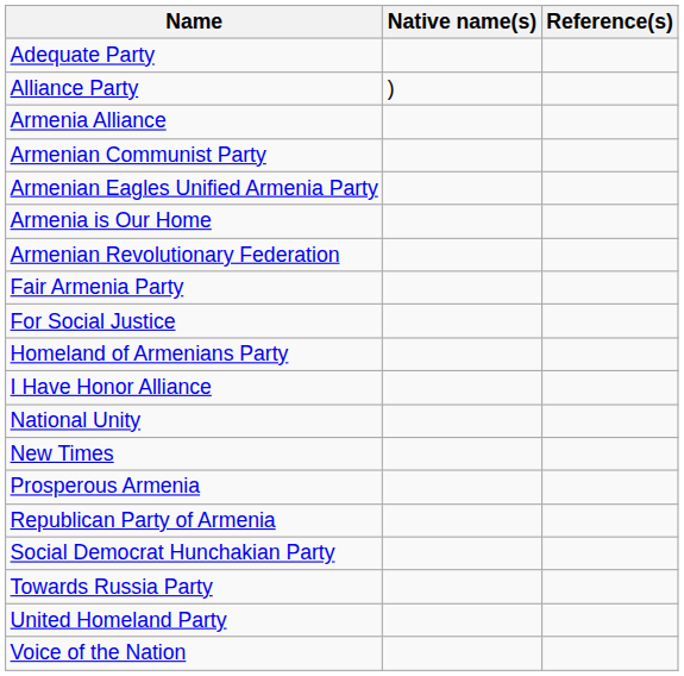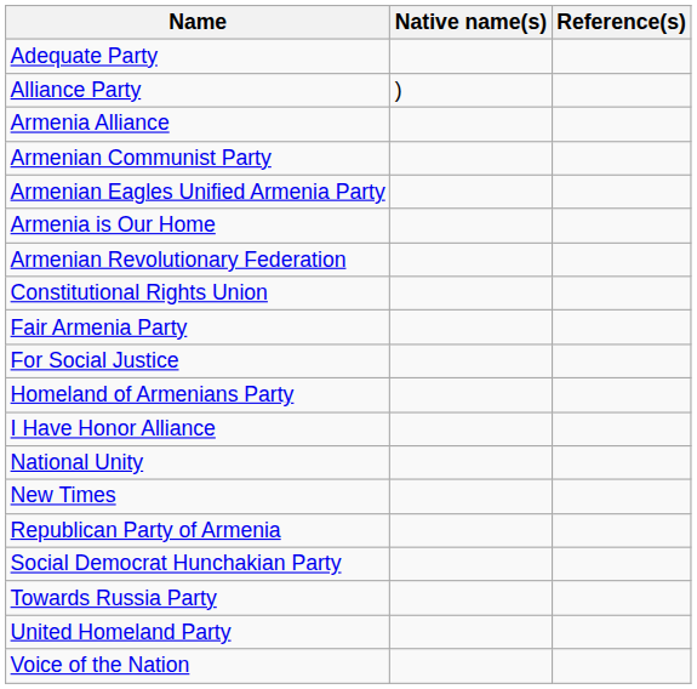+ row: Constitutional Rights Union
- row: Prosperous Armenia
